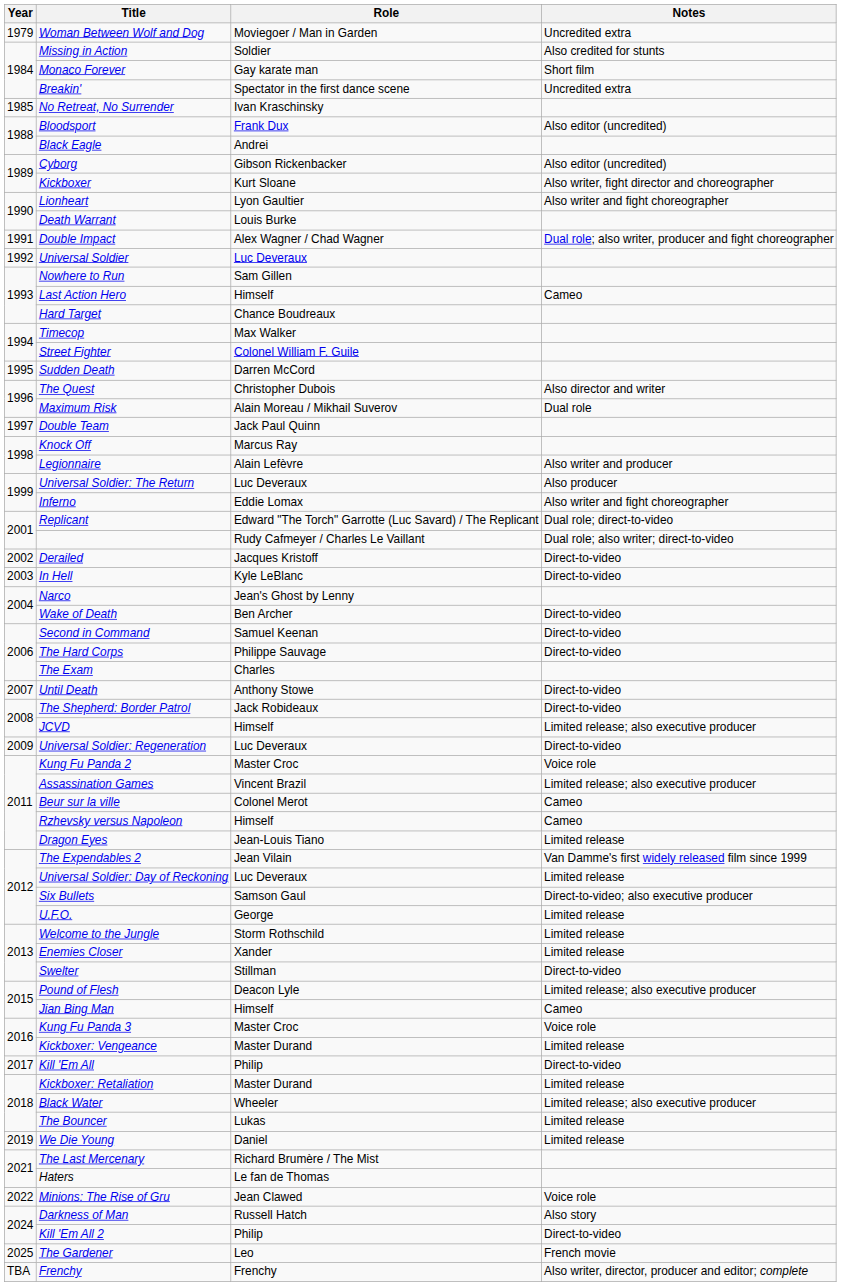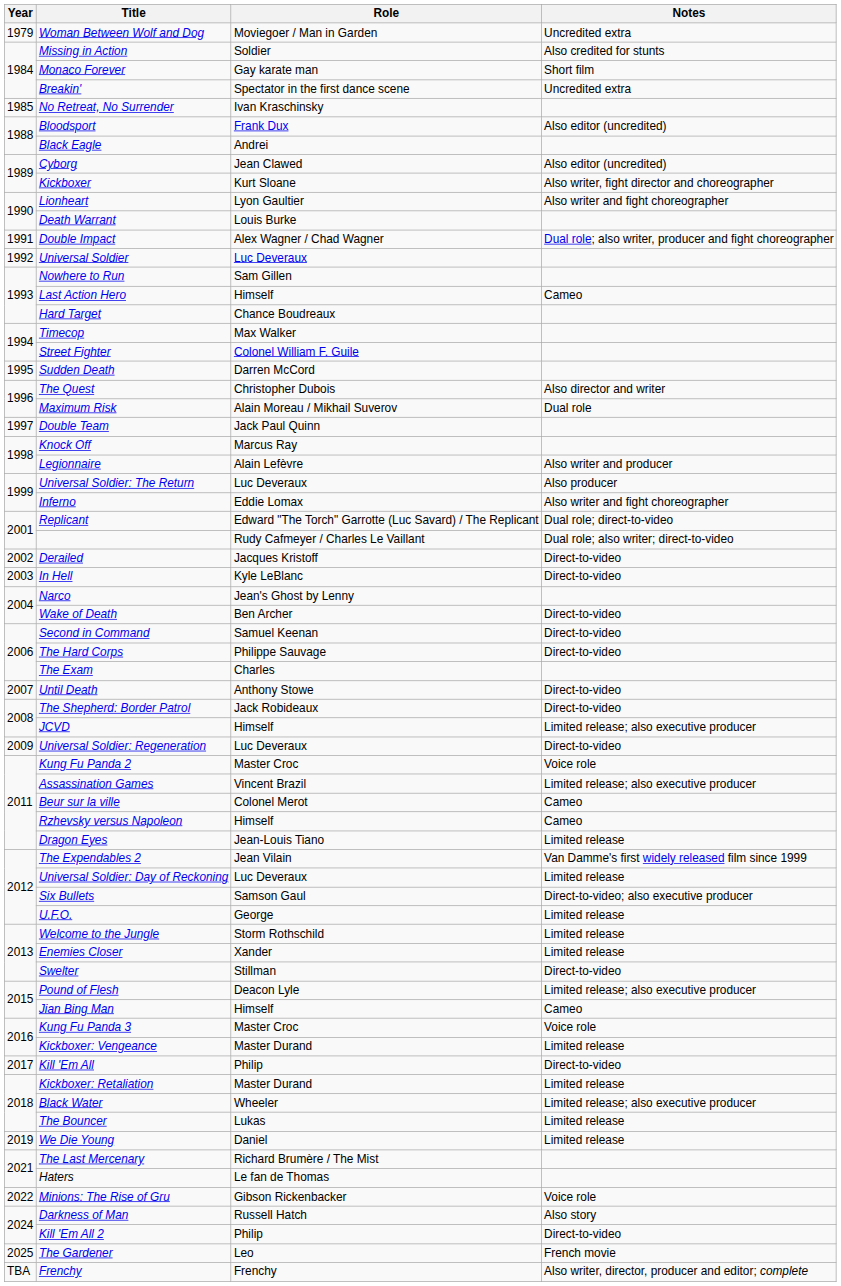Cyborg | Role: Gibson Rickenbacker -> Jean Clawed
Minions: The Rise of Gru | Role: Jean Clawed -> Gibson Rickenbacker
